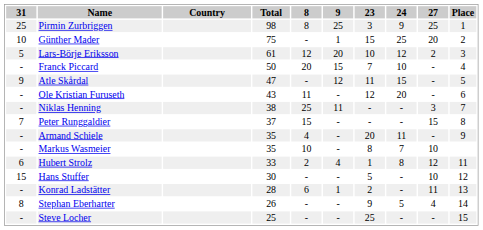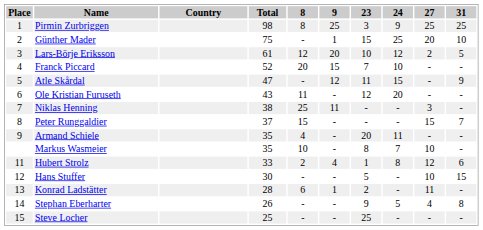columns swapped: Place <-> 31
Franck Piccard | Total: 50 -> 52
